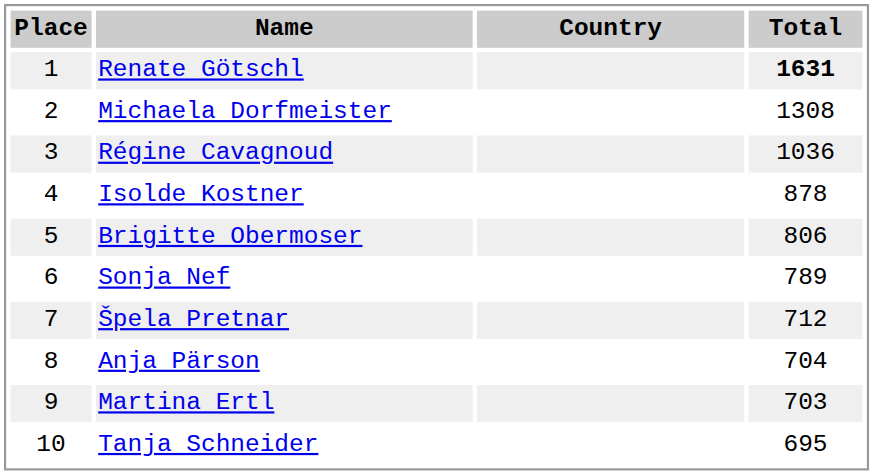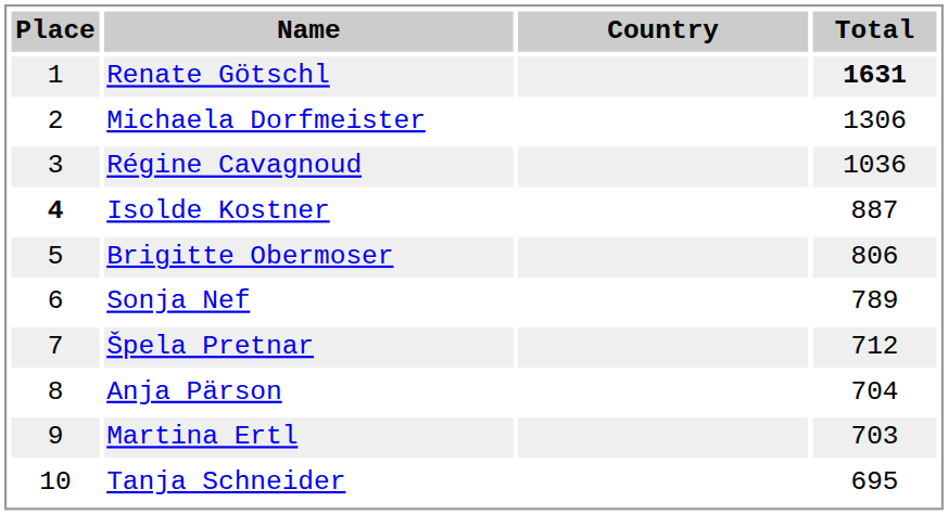Michaela Dorfmeister | Total: 1308 -> 1306
Isolde Kostner | Place: normal -> bold
Isolde Kostner | Total: 878 -> 887
